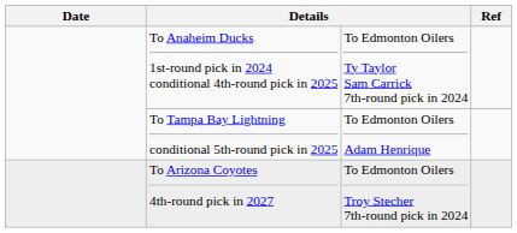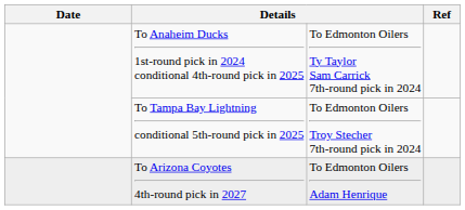To Tampa Bay Lightning conditional 5th-round pick in 2025 | column 3: To Edmonton Oilers Adam Henrique -> To Edmonton Oilers Troy Stecher 7th-round pick in 2024
To Arizona Coyotes 4th-round pick in 2027 | column 3: To Edmonton Oilers Troy Stecher 7th-round pick in 2024 -> To Edmonton Oilers Adam Henrique
